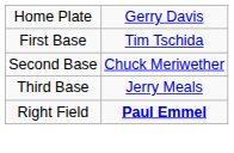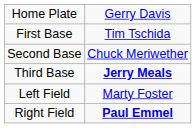Third Base | column 2: normal -> bold
+ row: Left Field | Marty Foster
